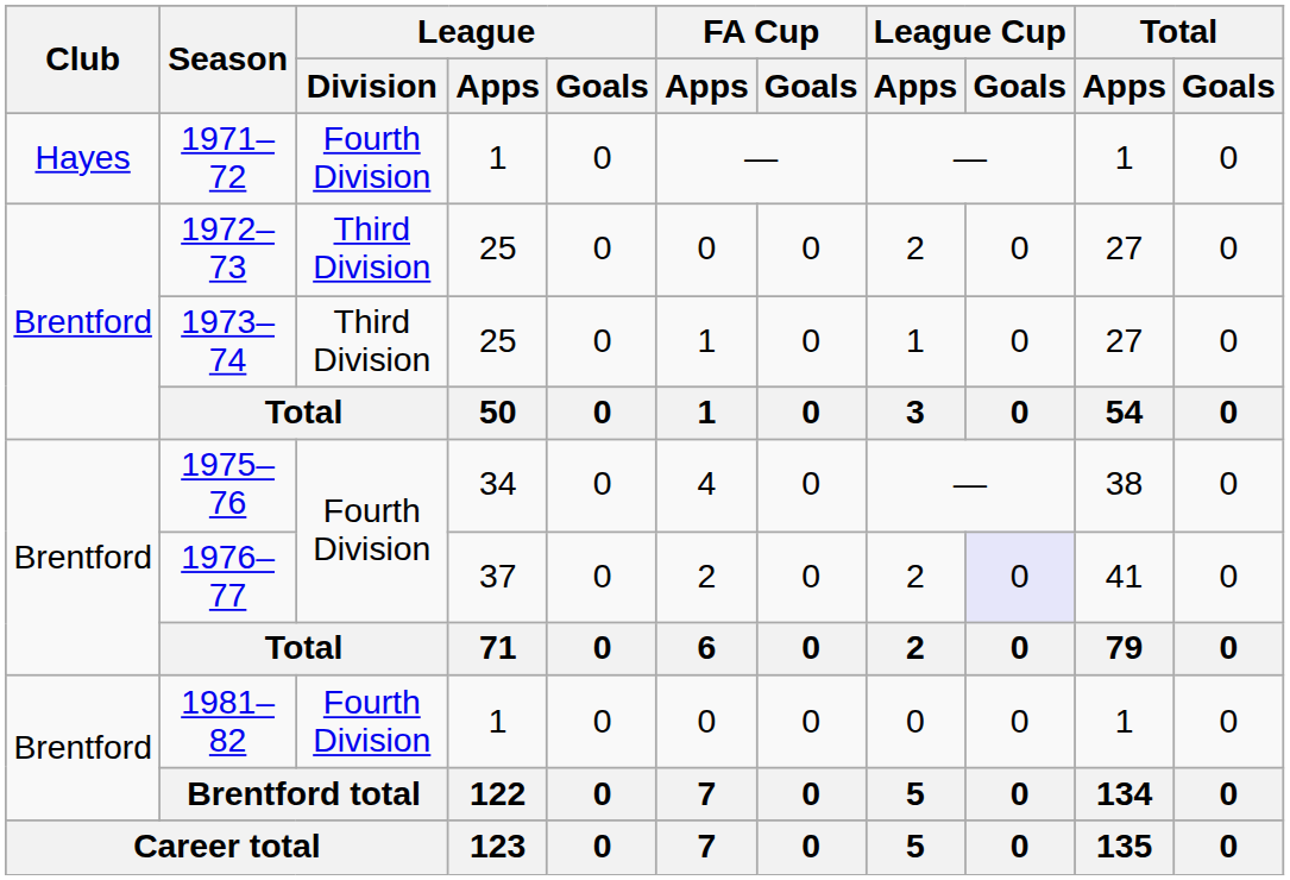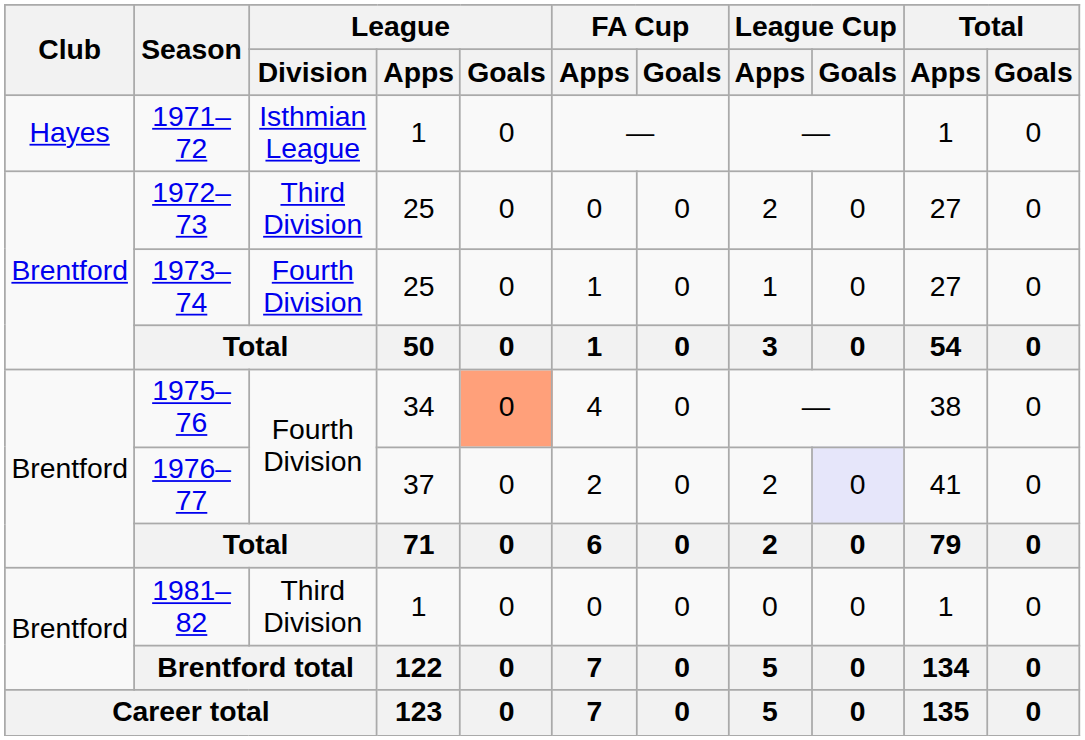1971–72 | League / Division: Fourth Division -> Isthmian League
1973–74 | League / Division: Third Division -> Fourth Division
1975–76 | League / Goals: no background -> lightsalmon background
1981–82 | League / Division: Fourth Division -> Third Division
